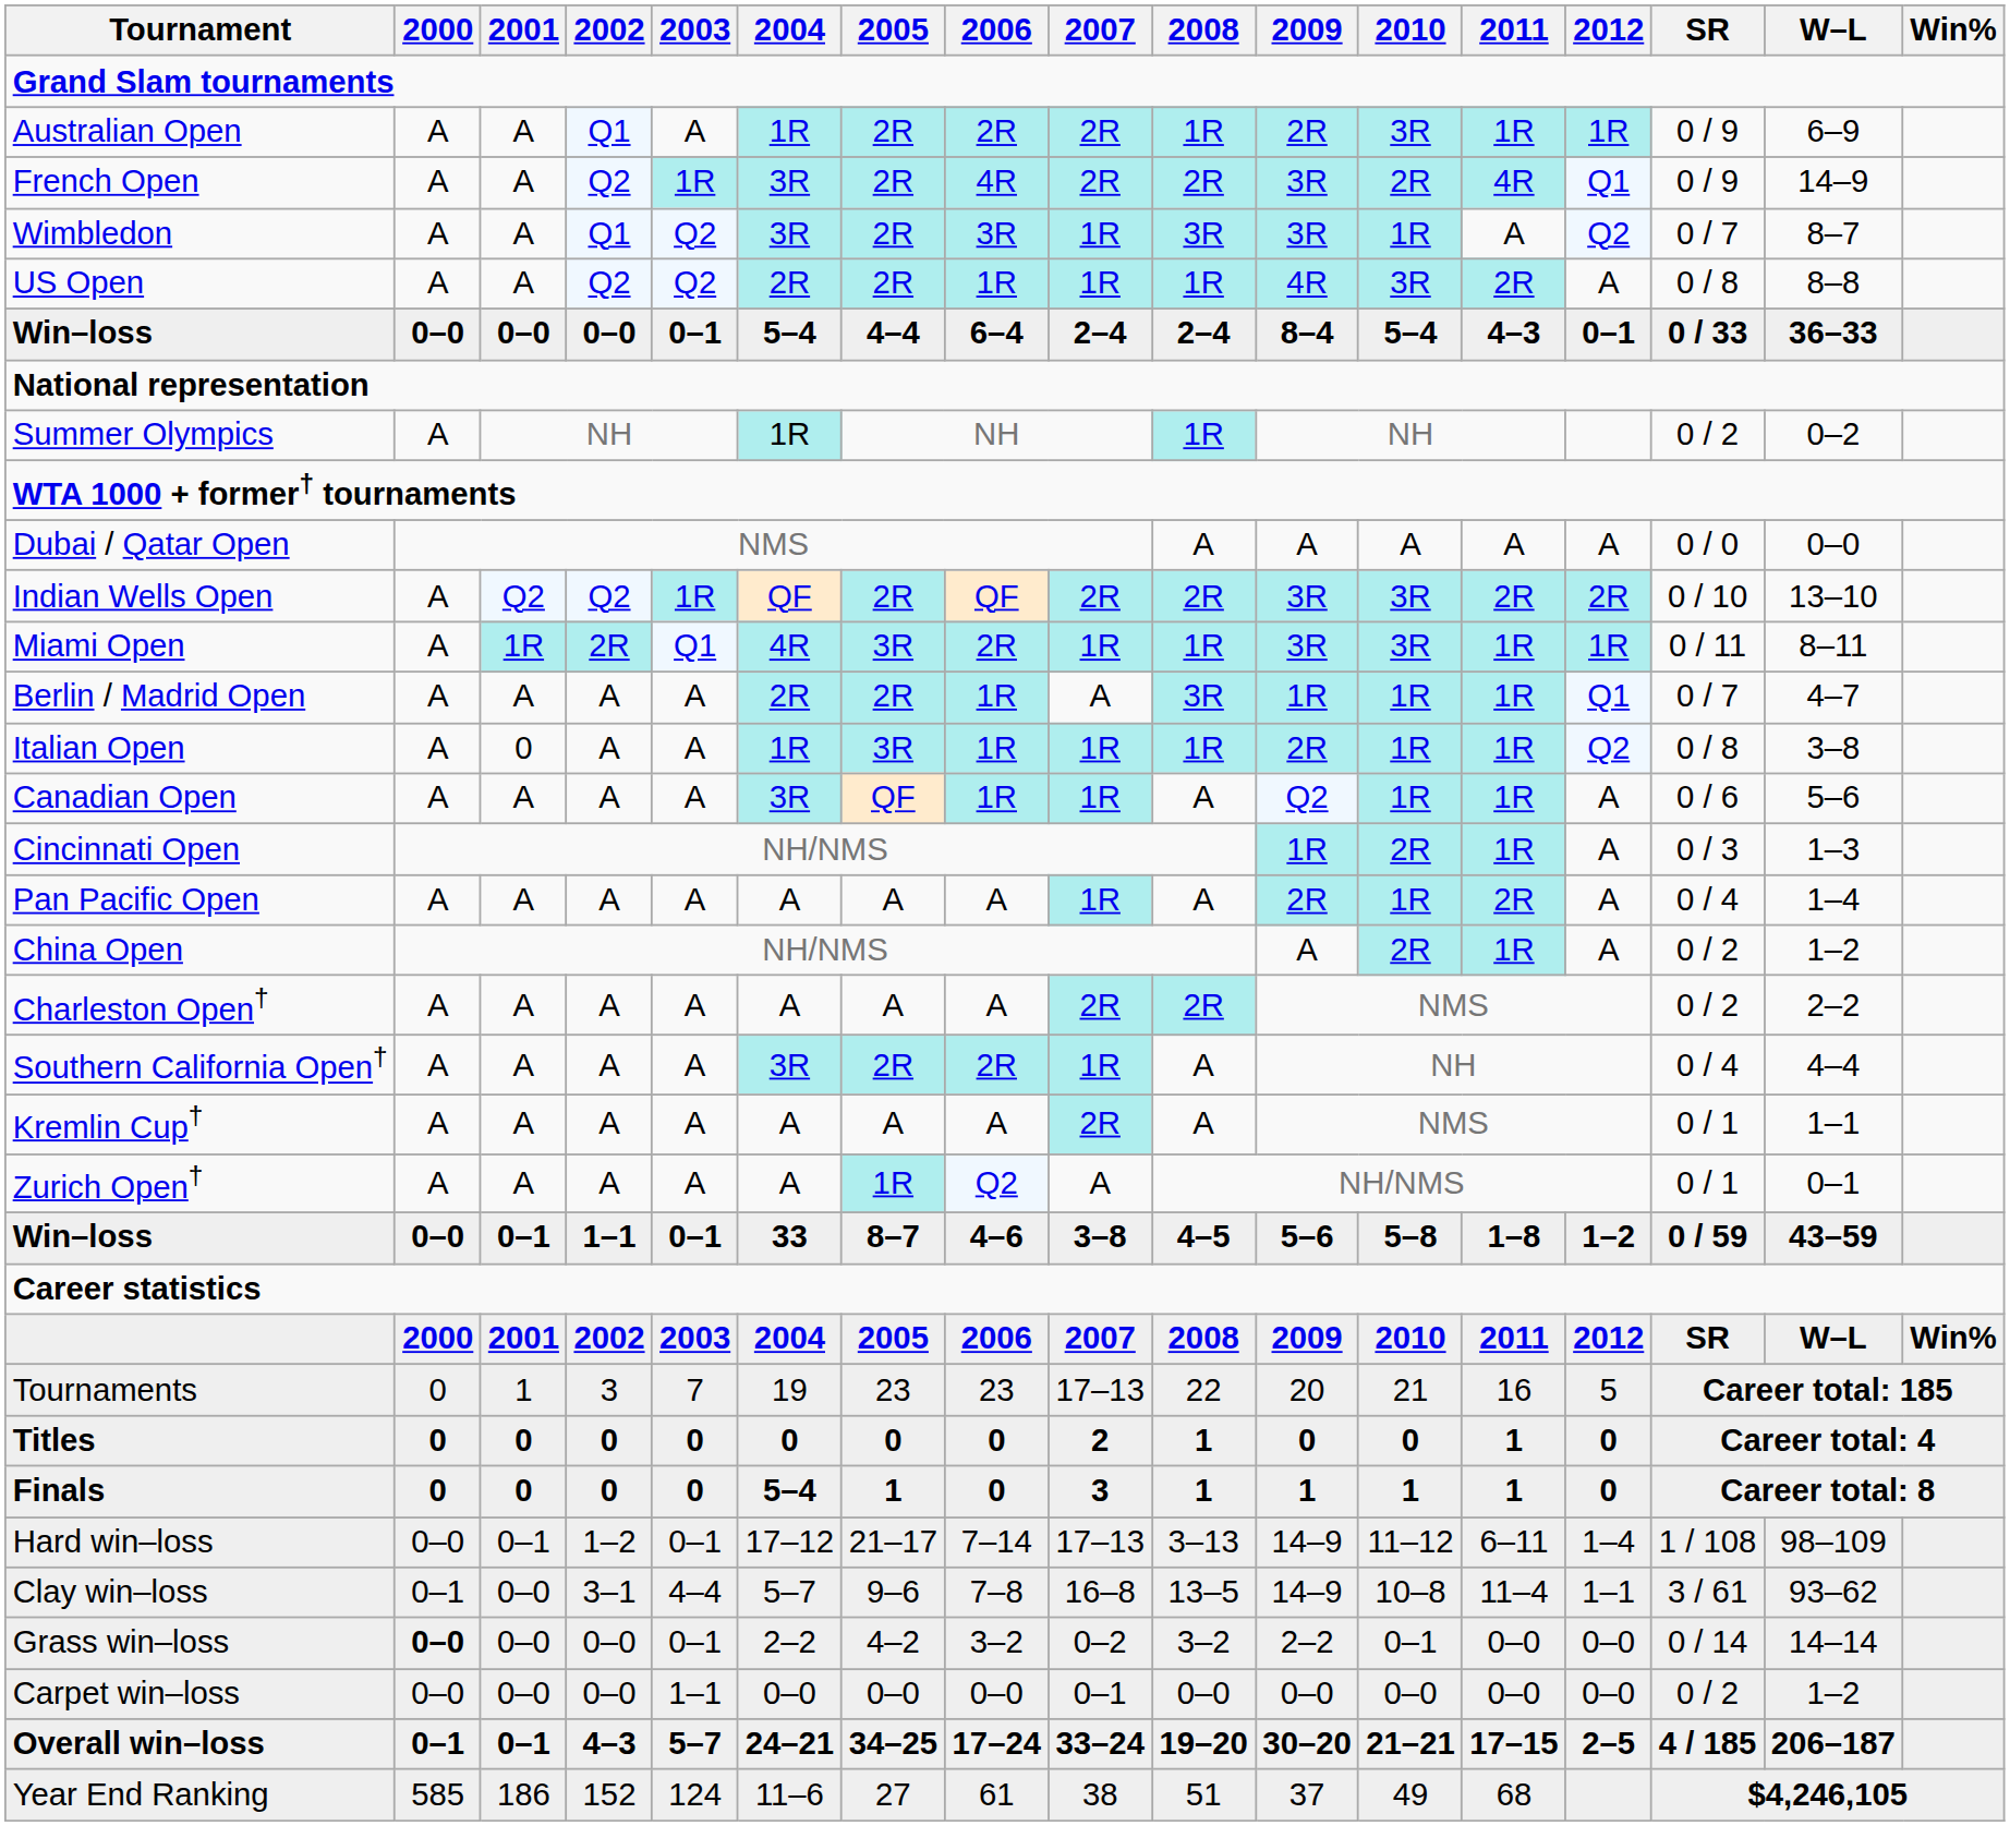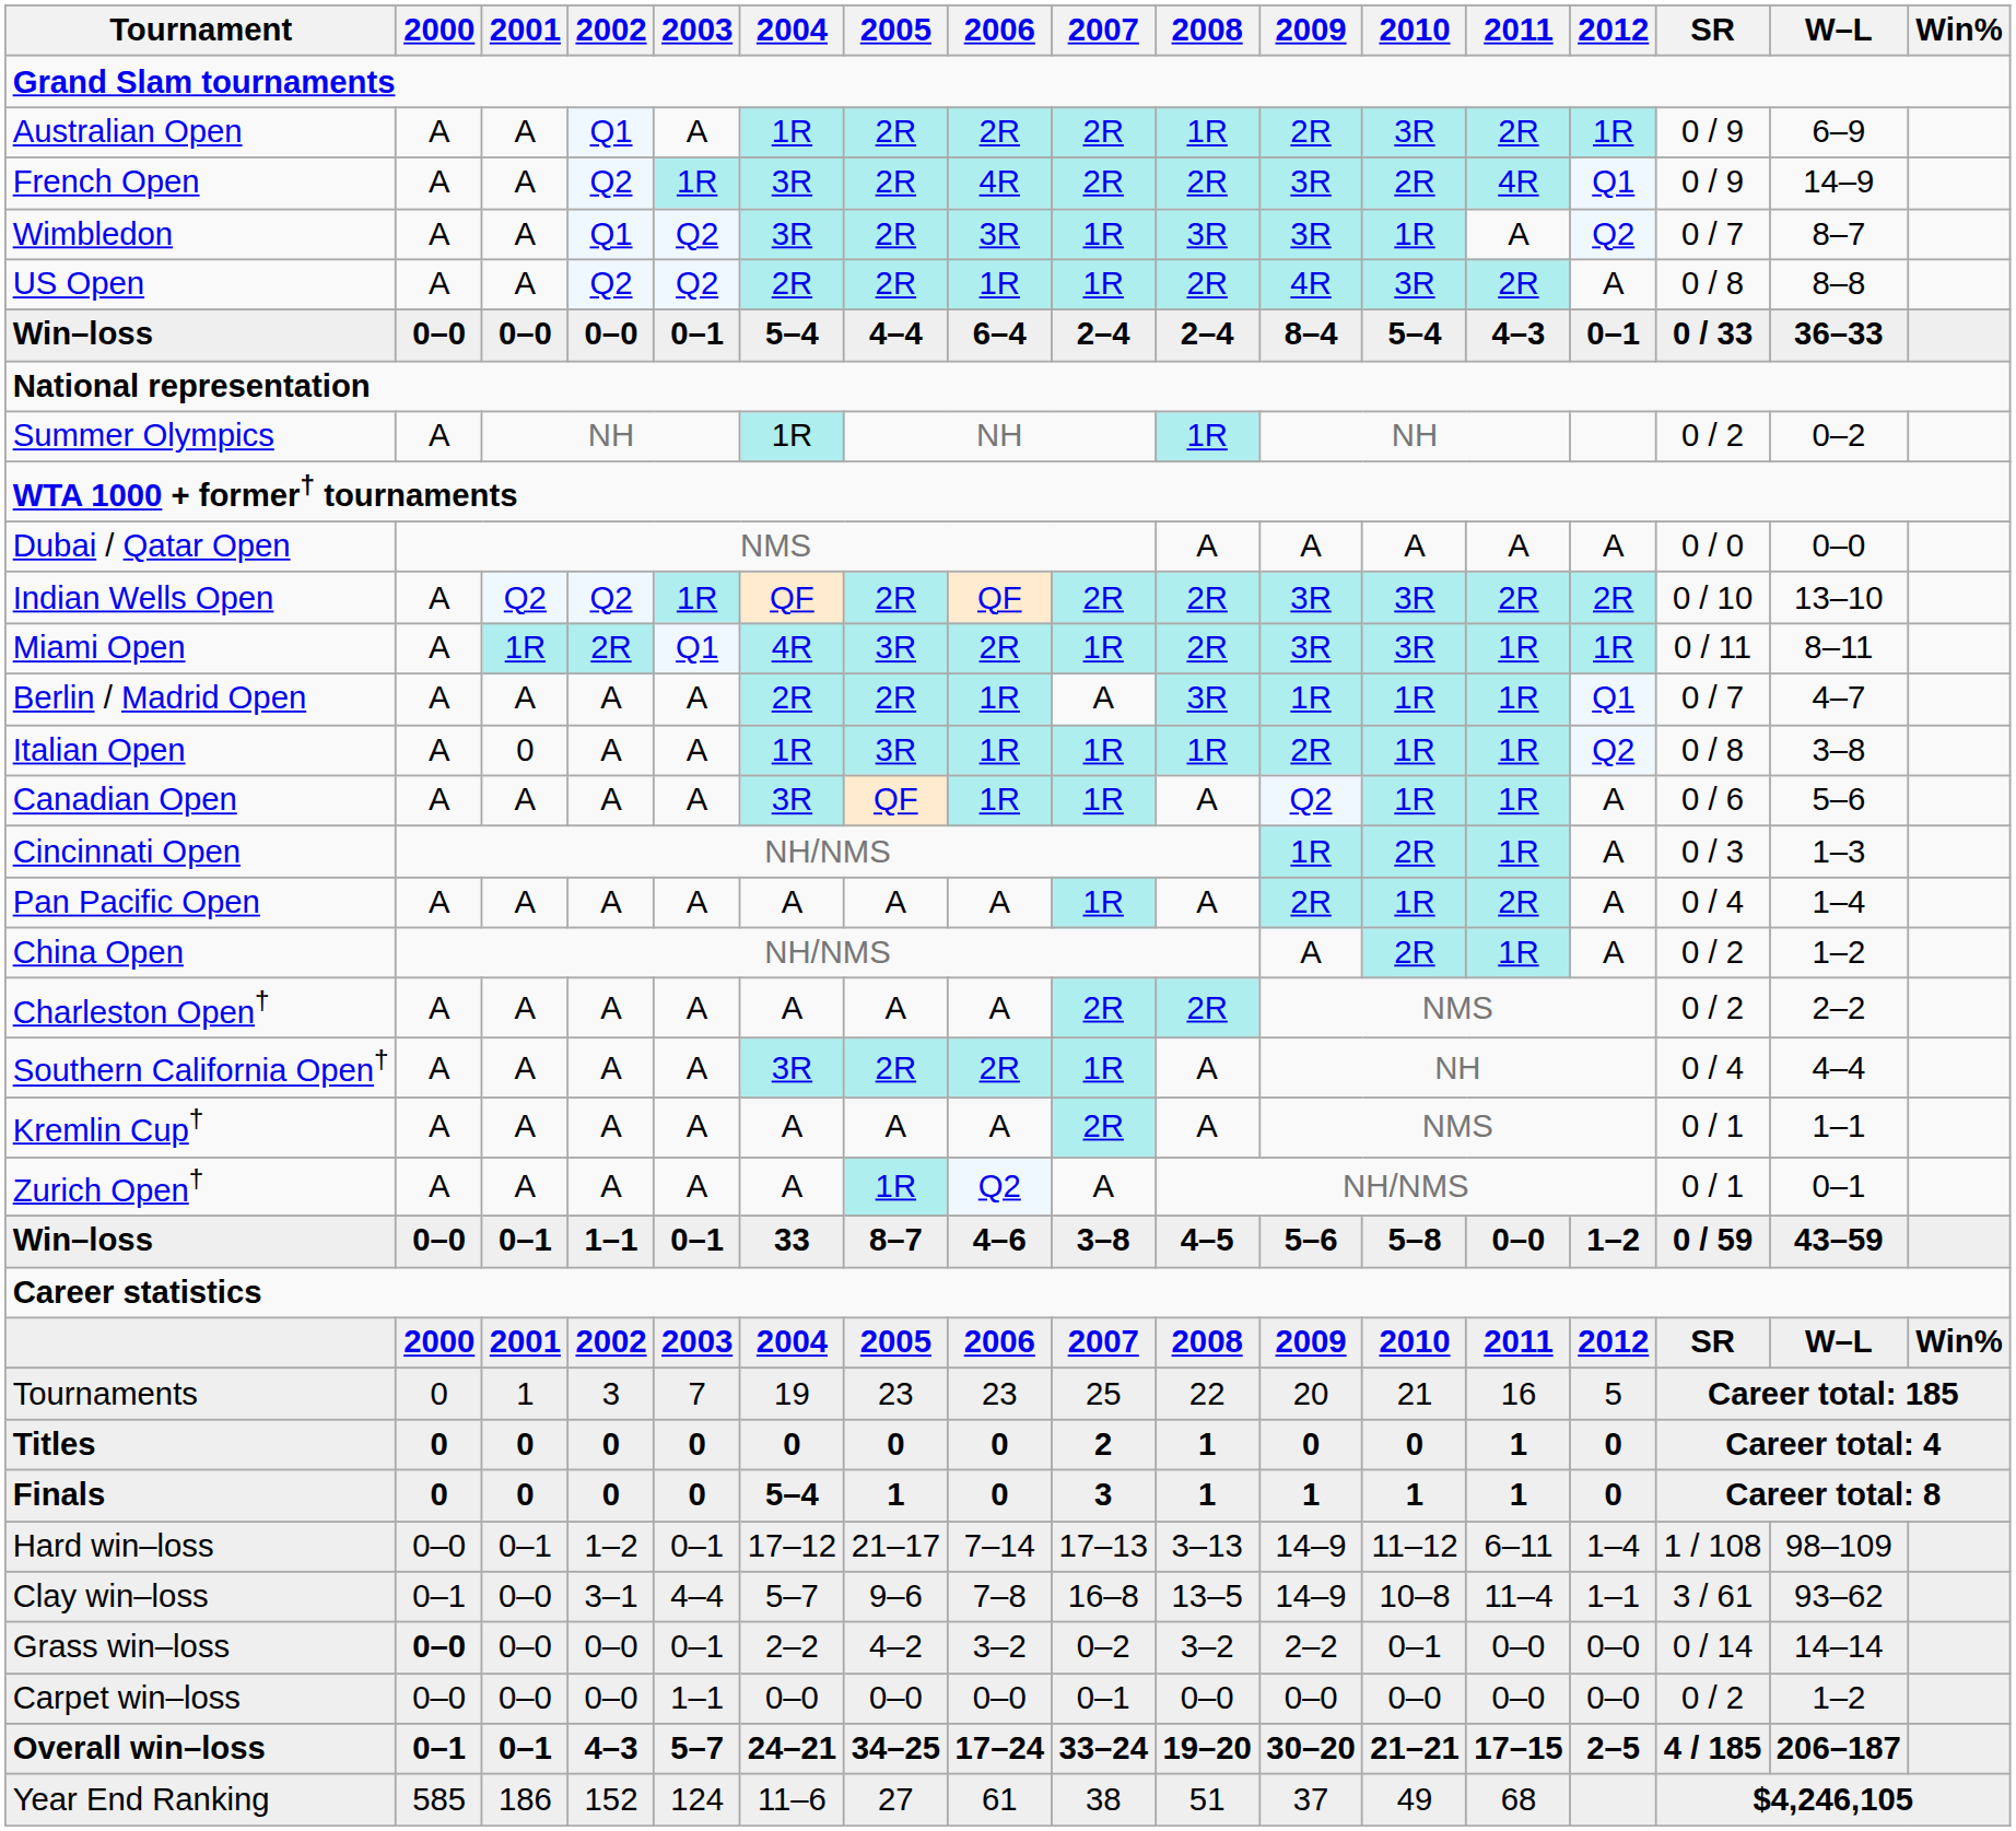Australian Open | 2011: 1R -> 2R
US Open | 2008: 1R -> 2R
Miami Open | 2008: 1R -> 2R
Win–loss / 1–1 | 2011: 1–8 -> 0–0
Tournaments | 2007: 17–13 -> 25
